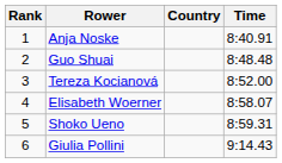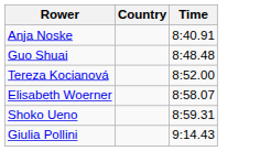- column: Rank | 1 | 2 | 3 | 4 | 5 | 6
